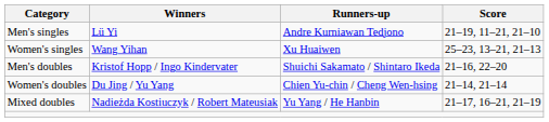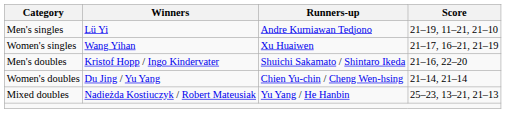Women's singles | Score: 25–23, 13–21, 21–13 -> 21–17, 16–21, 21–19
Mixed doubles | Score: 21–17, 16–21, 21–19 -> 25–23, 13–21, 21–13
